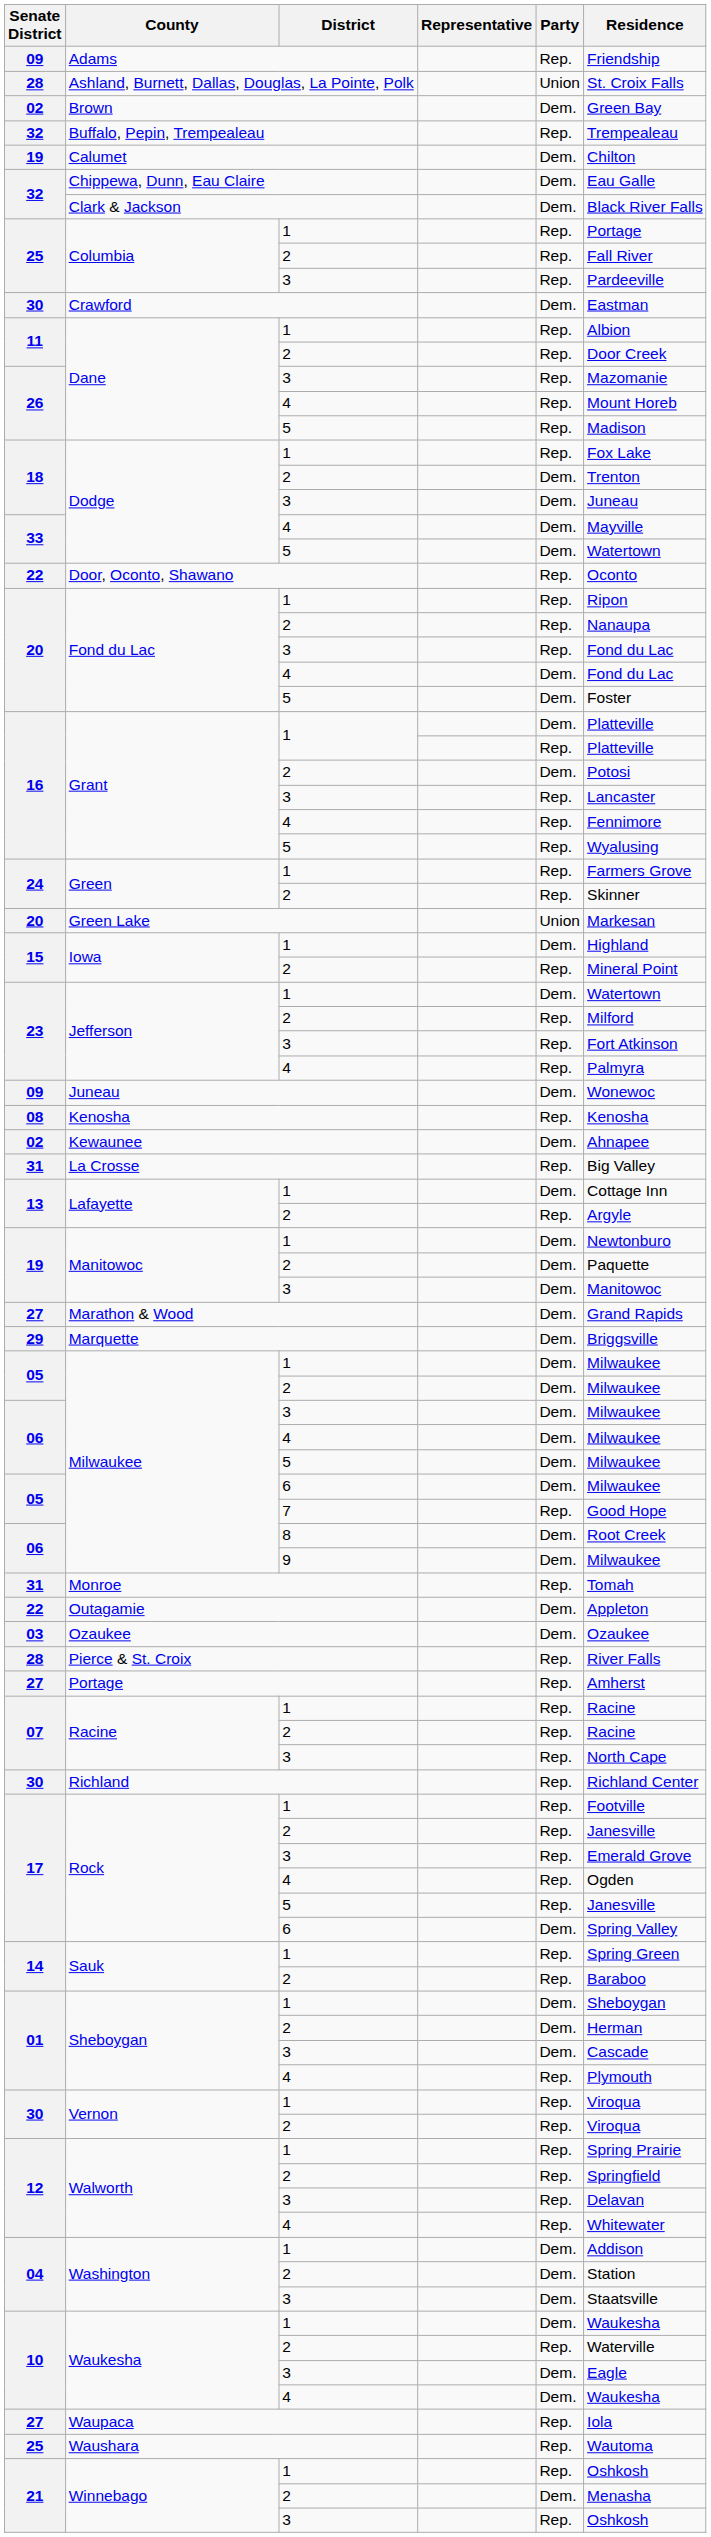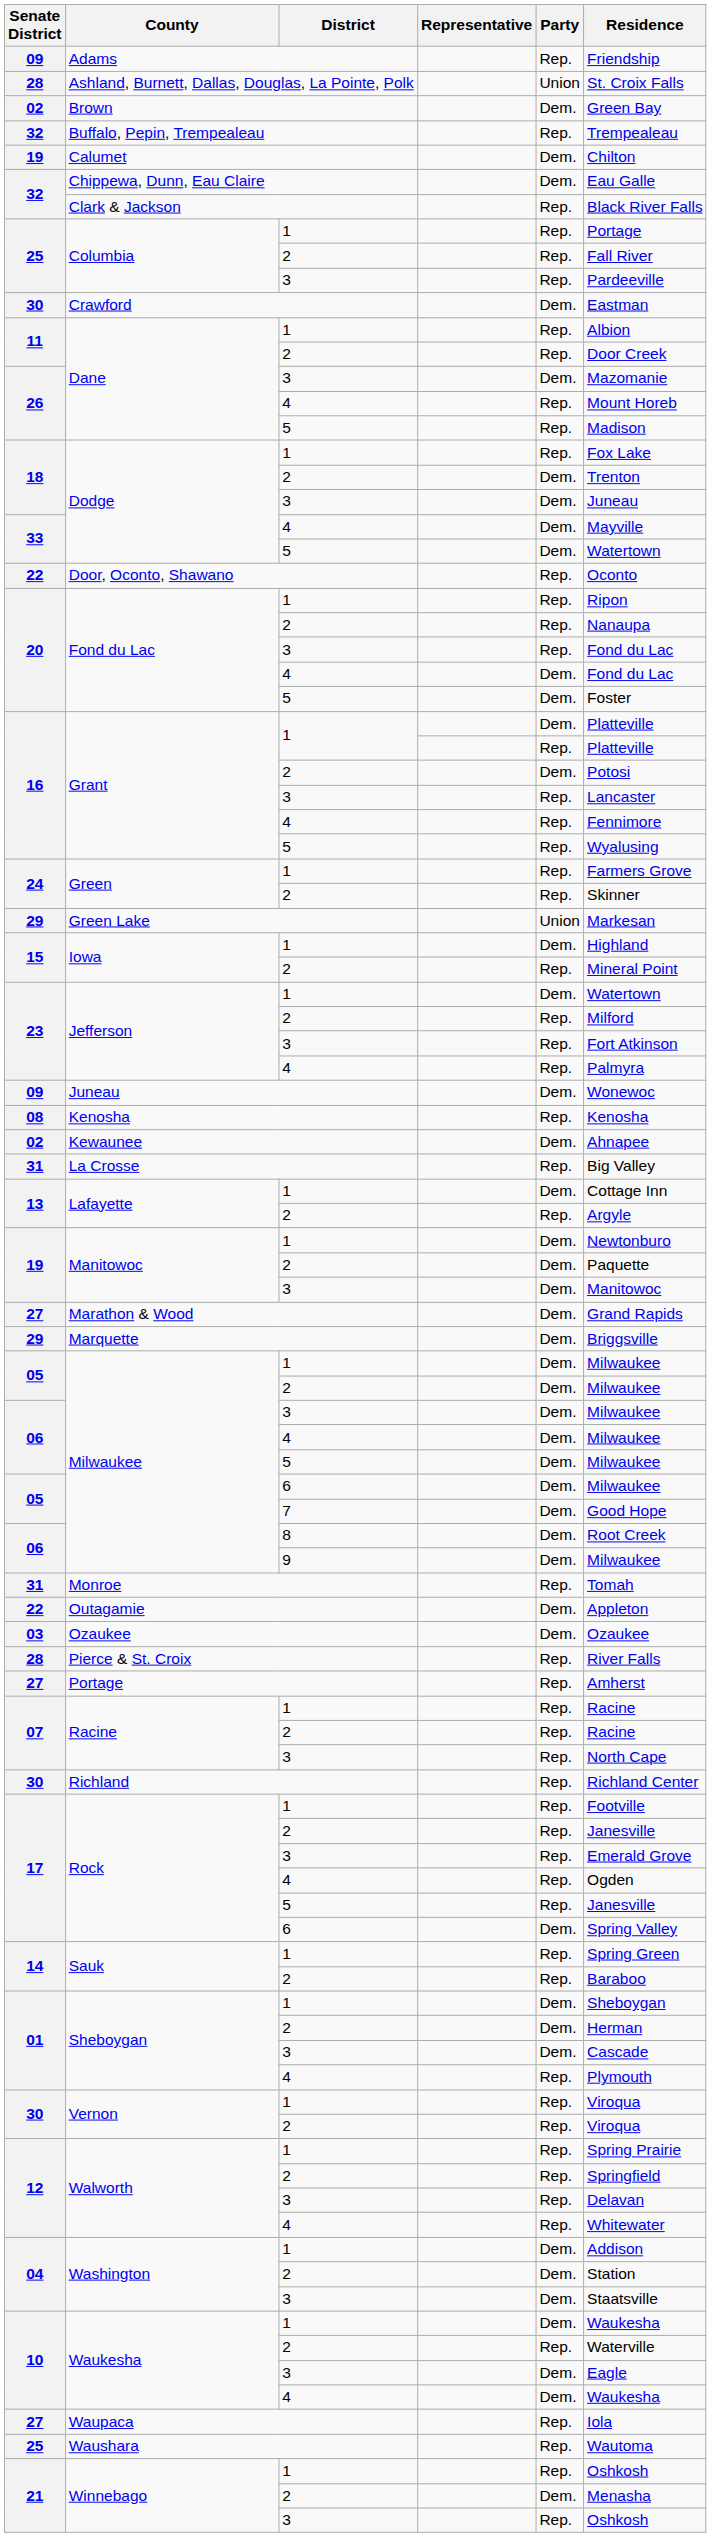Clark & Jackson | Party: Dem. -> Rep.
Dane / 3 | Party: Rep. -> Dem.
Green Lake | Senate District: 20 -> 29
Milwaukee / 7 | Party: Rep. -> Dem.
